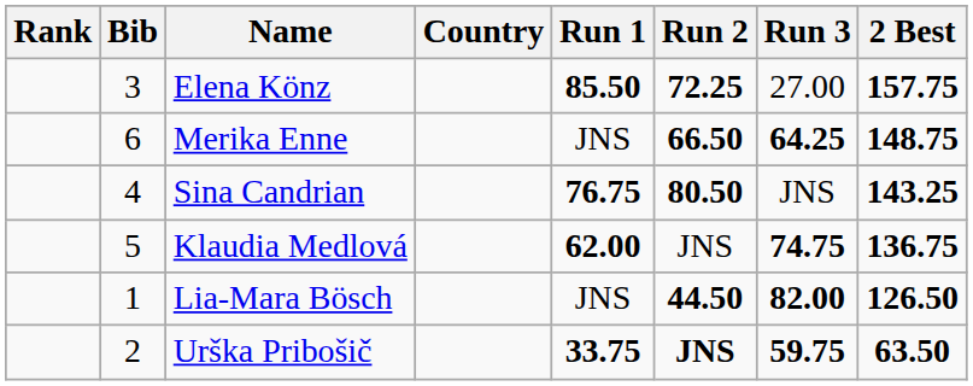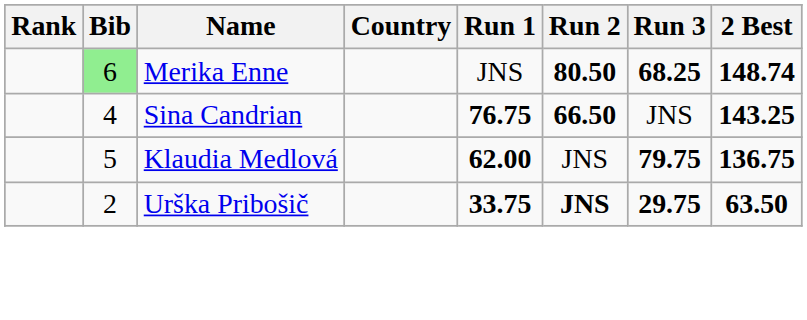- row: 3 | Elena Könz | 85.50 | 72.25 | 27.00 | 157.75
Merika Enne | Bib: no background -> lightgreen background
Merika Enne | Run 2: 66.50 -> 80.50
Merika Enne | Run 3: 64.25 -> 68.25
Merika Enne | 2 Best: 148.75 -> 148.74
Sina Candrian | Run 2: 80.50 -> 66.50
Klaudia Medlová | Run 3: 74.75 -> 79.75
- row: 1 | Lia-Mara Bösch | JNS | 44.50 | 82.00 | 126.50
Urška Pribošič | Run 3: 59.75 -> 29.75
